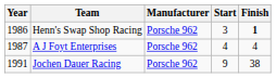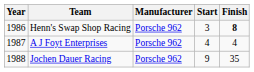Henn's Swap Shop Racing | Finish: 1 -> 8
Jochen Dauer Racing | Year: 1991 -> 1988
Jochen Dauer Racing | Finish: 38 -> 35
